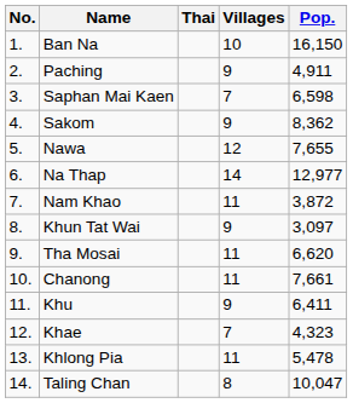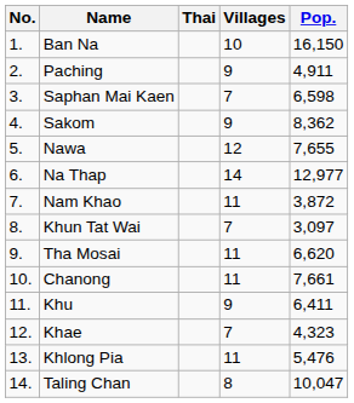Khun Tat Wai | Villages: 9 -> 7
Khlong Pia | Pop.: 5,478 -> 5,476
